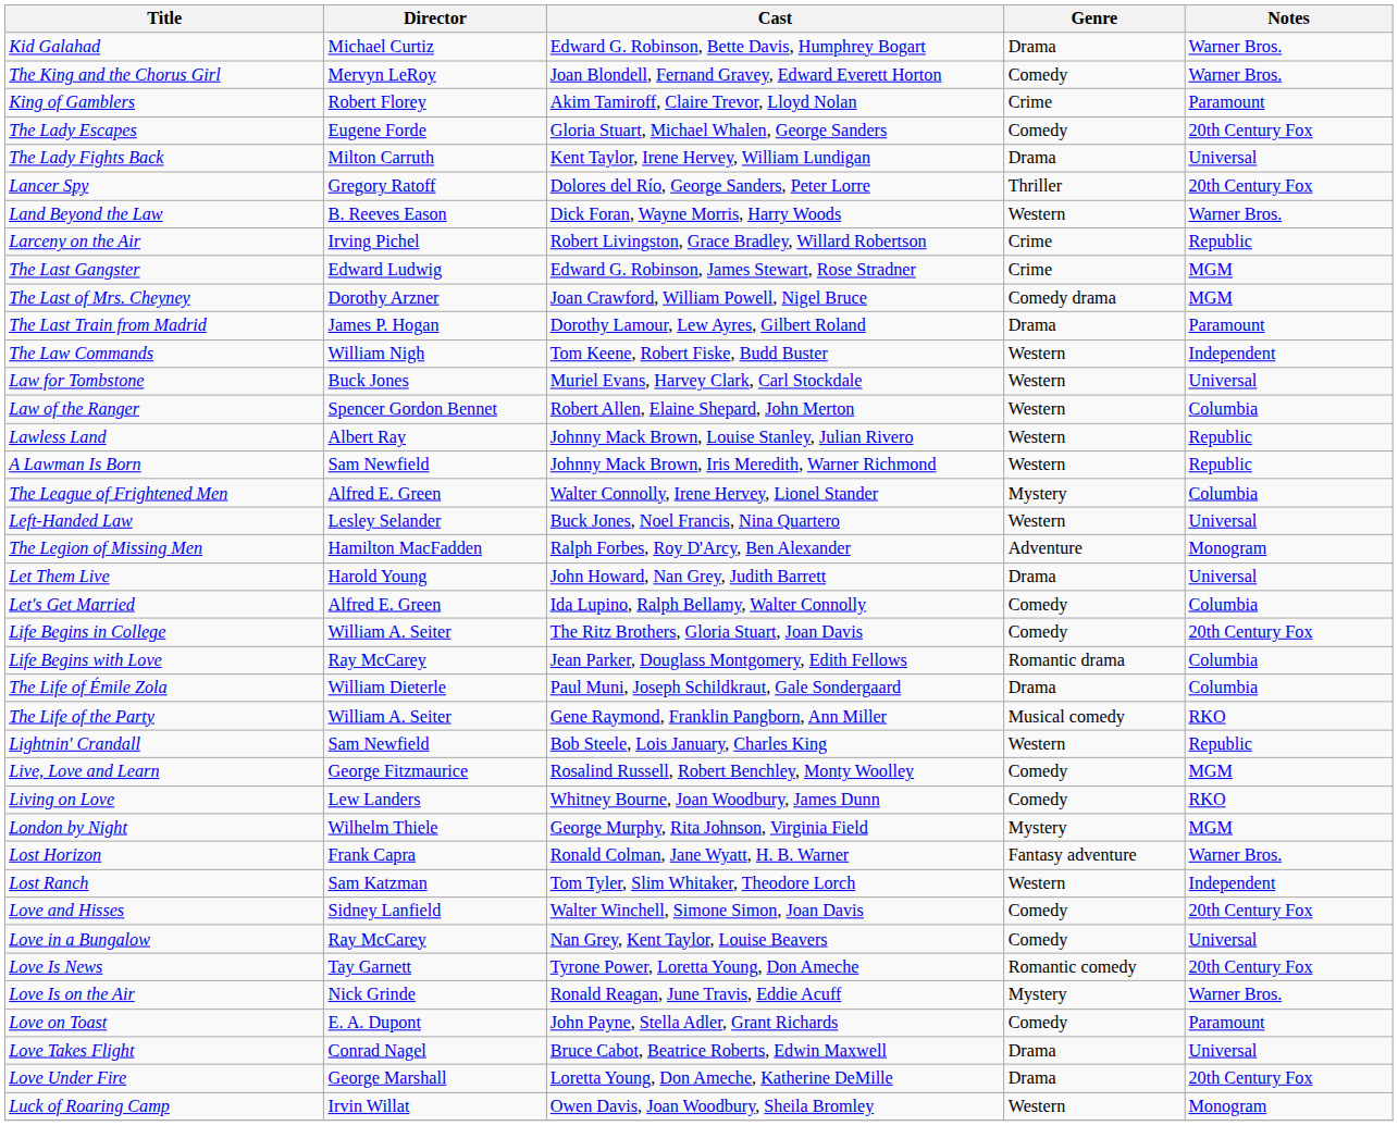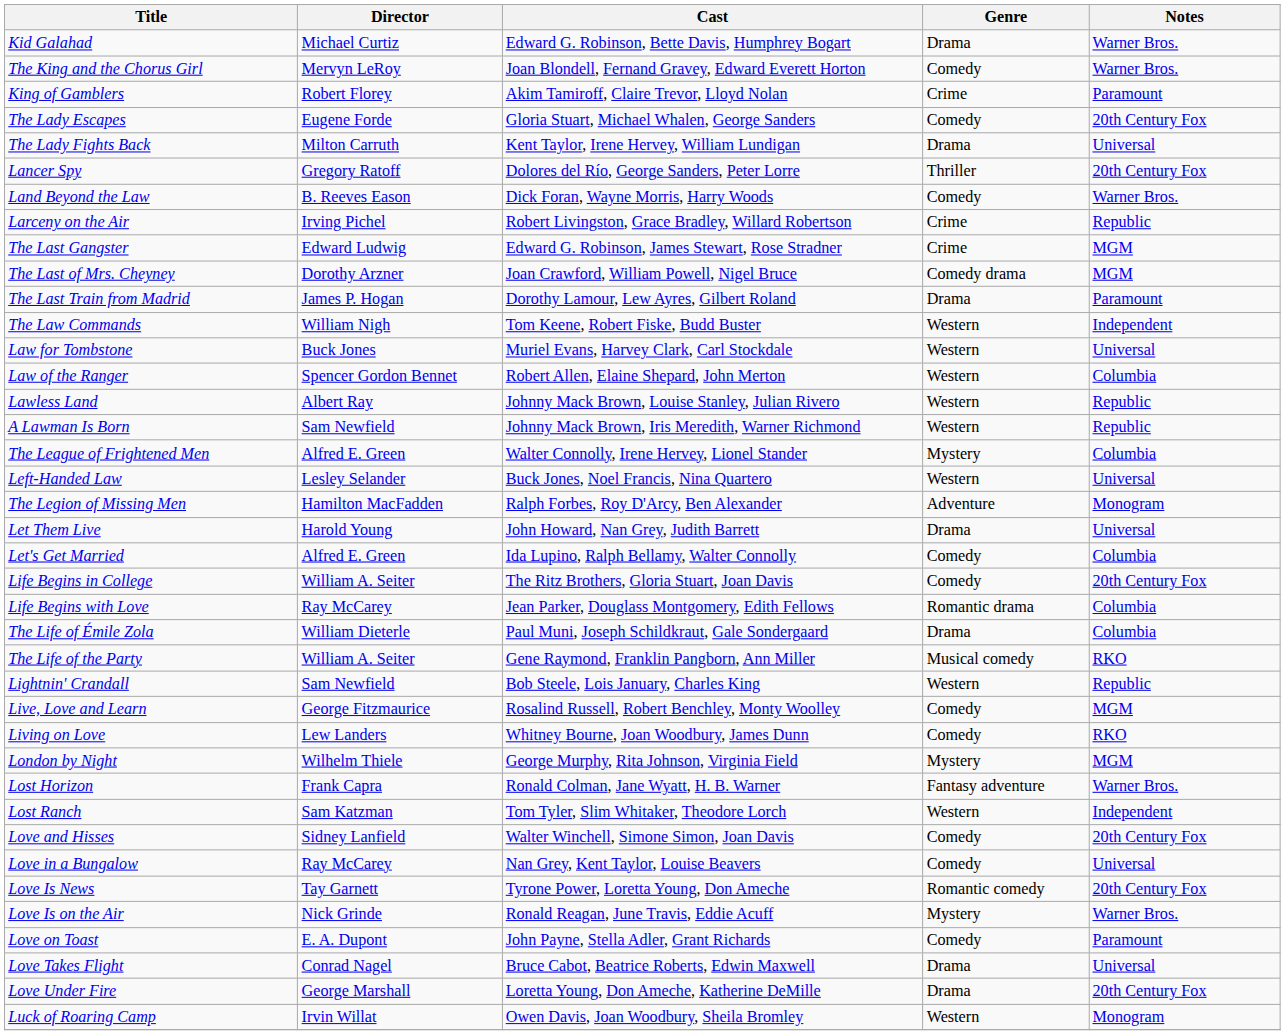Land Beyond the Law | Genre: Western -> Comedy
